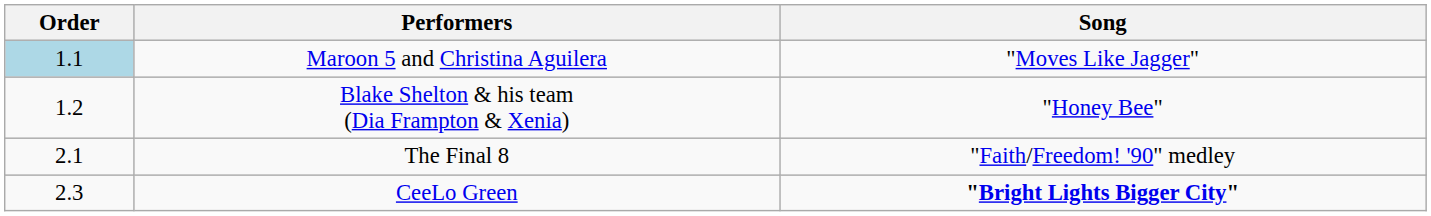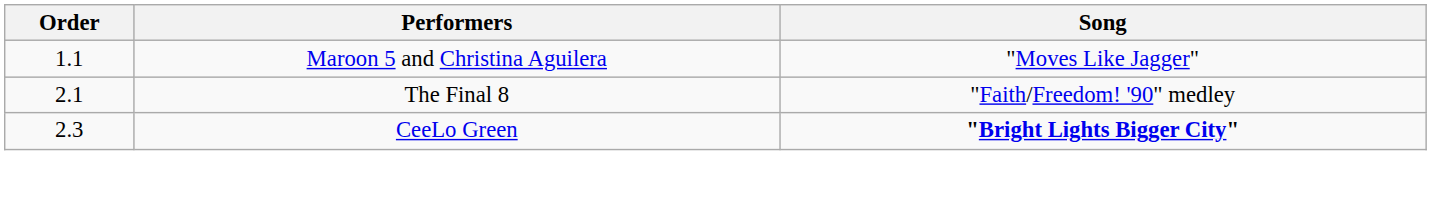Maroon 5 and Christina Aguilera | Order: lightblue background -> no background
- row: 1.2 | Blake Shelton & his team (Dia Frampton & Xenia) | "Honey Bee"
